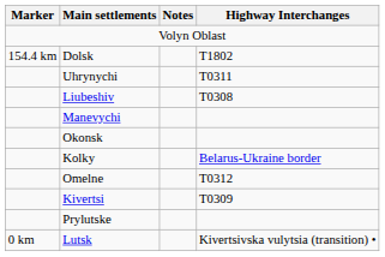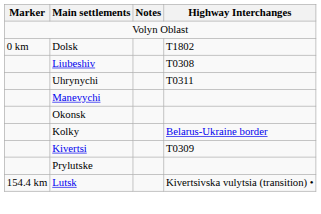Dolsk | Marker: 154.4 km -> 0 km
rows swapped: Liubeshiv <-> Uhrynychi
- row: Omelne | T0312
Lutsk | Marker: 0 km -> 154.4 km
